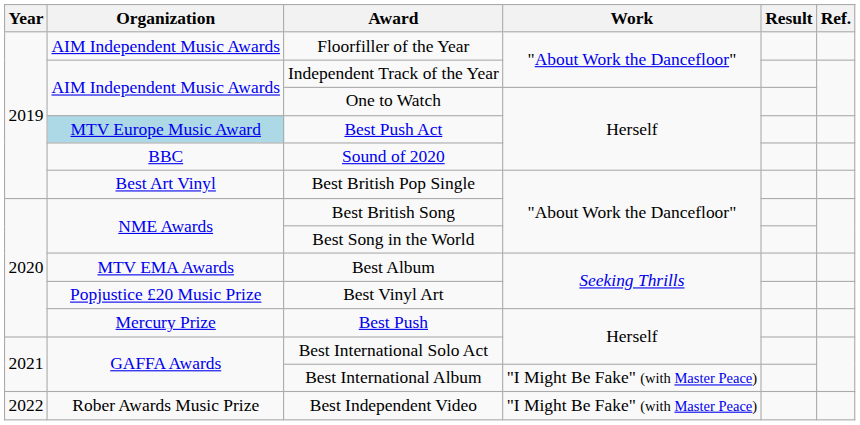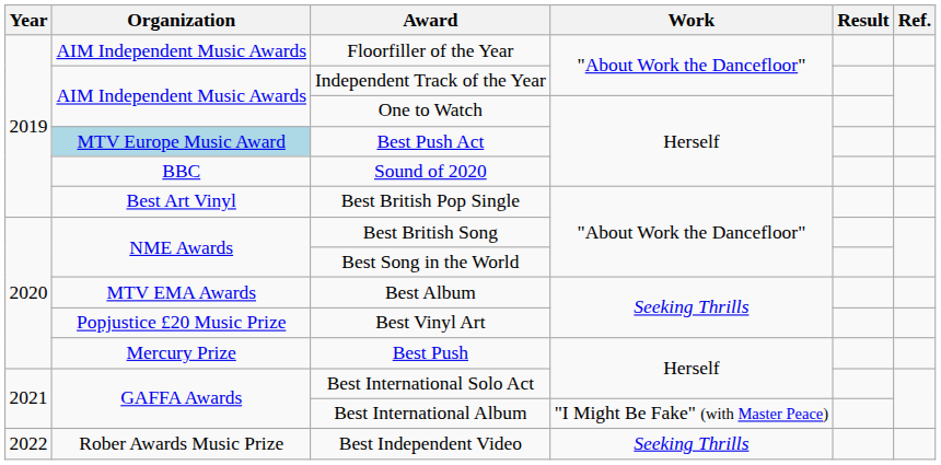Best Independent Video | Work: "I Might Be Fake" (with Master Peace) -> Seeking Thrills
